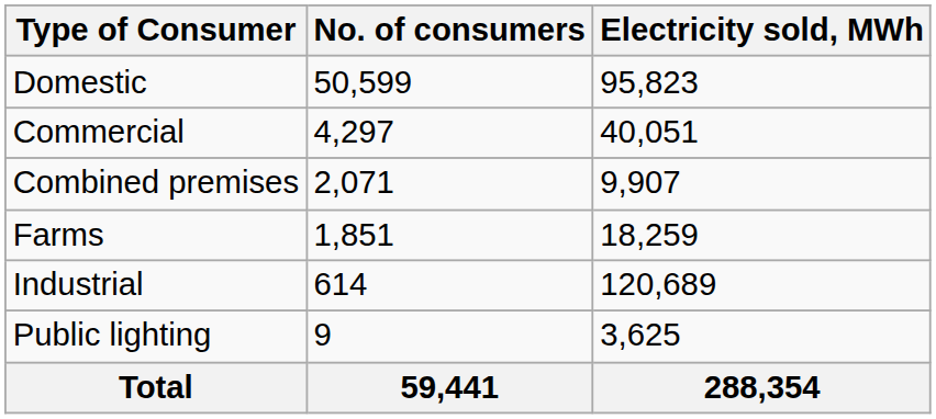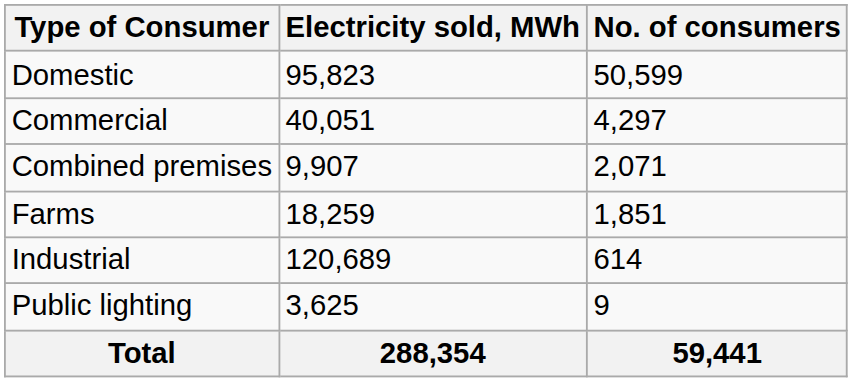columns swapped: No. of consumers <-> Electricity sold, MWh
